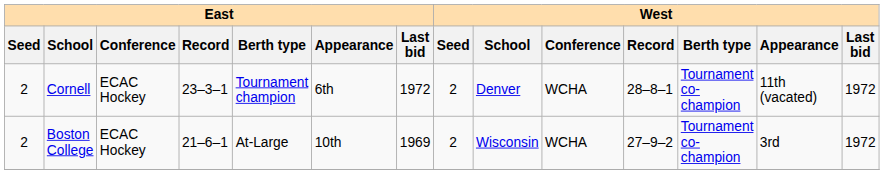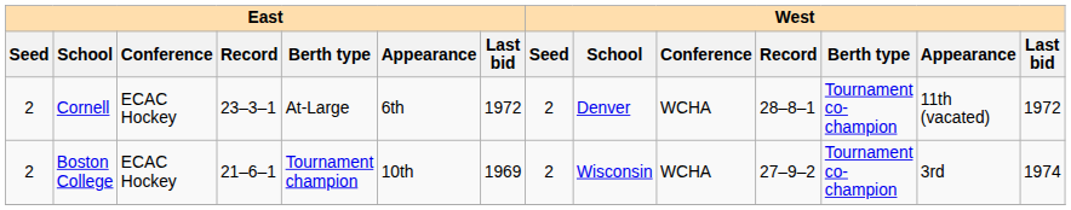Cornell | East / Berth type: Tournament champion -> At-Large
Boston College | East / Berth type: At-Large -> Tournament champion
Boston College | West / Last bid: 1972 -> 1974
